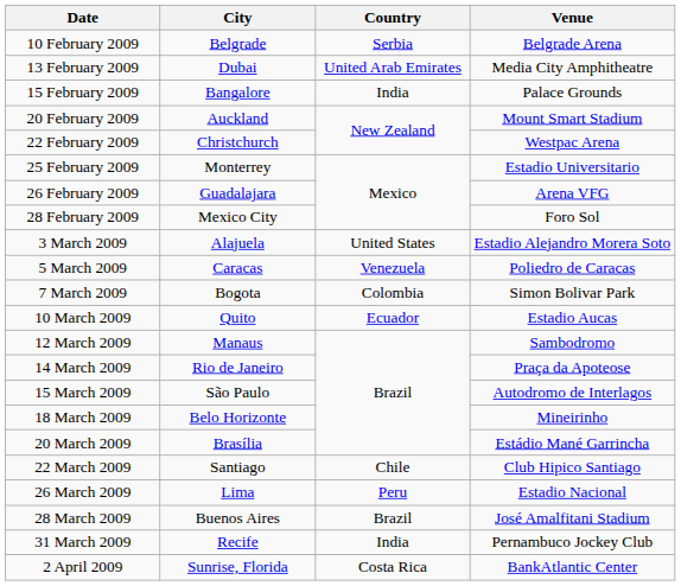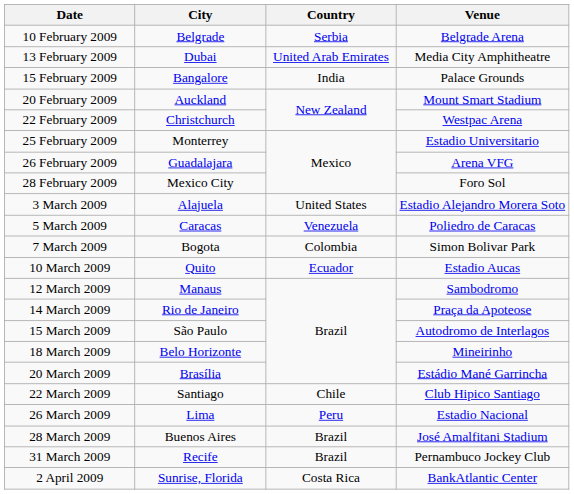31 March 2009 | Country: India -> Brazil
